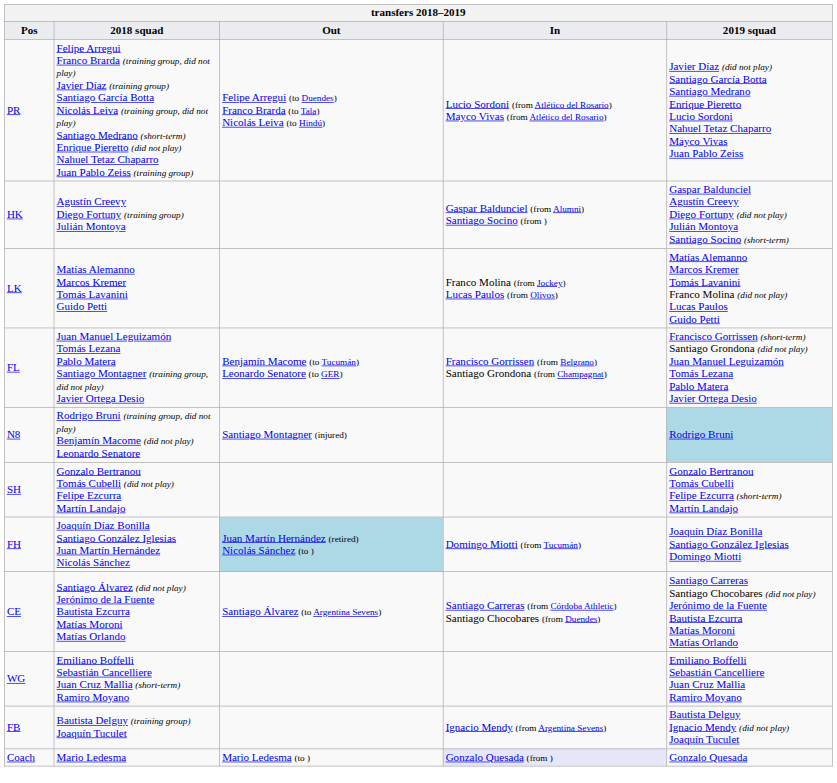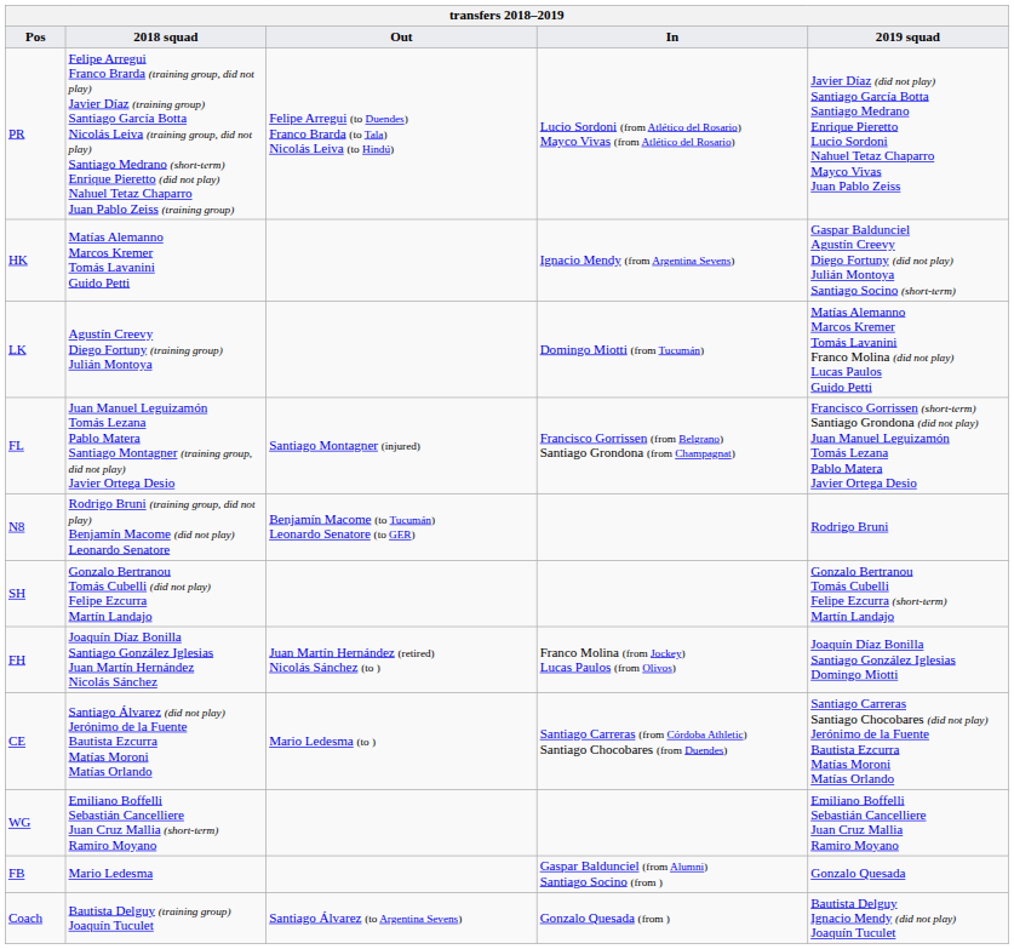HK | 2018 squad: Agustín Creevy Diego Fortuny (training group) Julián Montoya -> Matías Alemanno Marcos Kremer Tomás Lavanini Guido Petti
HK | In: Gaspar Baldunciel (from Alumni) Santiago Socino (from ) -> Ignacio Mendy (from Argentina Sevens)
LK | 2018 squad: Matías Alemanno Marcos Kremer Tomás Lavanini Guido Petti -> Agustín Creevy Diego Fortuny (training group) Julián Montoya
LK | In: Franco Molina (from Jockey) Lucas Paulos (from Olivos) -> Domingo Miotti (from Tucumán)
FL | Out: Benjamín Macome (to Tucumán) Leonardo Senatore (to GER) -> Santiago Montagner (injured)
N8 | Out: Santiago Montagner (injured) -> Benjamín Macome (to Tucumán) Leonardo Senatore (to GER)
N8 | 2019 squad: lightblue background -> no background
FH | Out: lightblue background -> no background
FH | In: Domingo Miotti (from Tucumán) -> Franco Molina (from Jockey) Lucas Paulos (from Olivos)
CE | Out: Santiago Álvarez (to Argentina Sevens) -> Mario Ledesma (to )
FB | 2018 squad: Bautista Delguy (training group) Joaquín Tuculet -> Mario Ledesma
FB | In: Ignacio Mendy (from Argentina Sevens) -> Gaspar Baldunciel (from Alumni) Santiago Socino (from )
FB | 2019 squad: Bautista Delguy Ignacio Mendy (did not play) Joaquín Tuculet -> Gonzalo Quesada
Coach | 2018 squad: Mario Ledesma -> Bautista Delguy (training group) Joaquín Tuculet
Coach | Out: Mario Ledesma (to ) -> Santiago Álvarez (to Argentina Sevens)
Coach | In: lavender background -> no background
Coach | 2019 squad: Gonzalo Quesada -> Bautista Delguy Ignacio Mendy (did not play) Joaquín Tuculet
